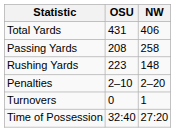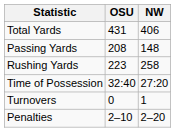Passing Yards | NW: 258 -> 148
Rushing Yards | NW: 148 -> 258
rows swapped: Penalties <-> Time of Possession
